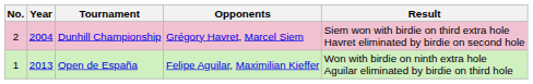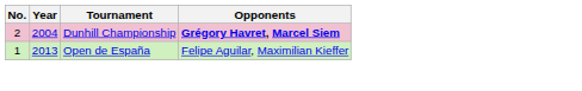- column: Result | Siem won with birdie on third extra hole Havret eliminated by birdie on second hole | Won with birdie on ninth extra hole Aguilar eliminated by birdie on third hole
Dunhill Championship | Opponents: normal -> bold
